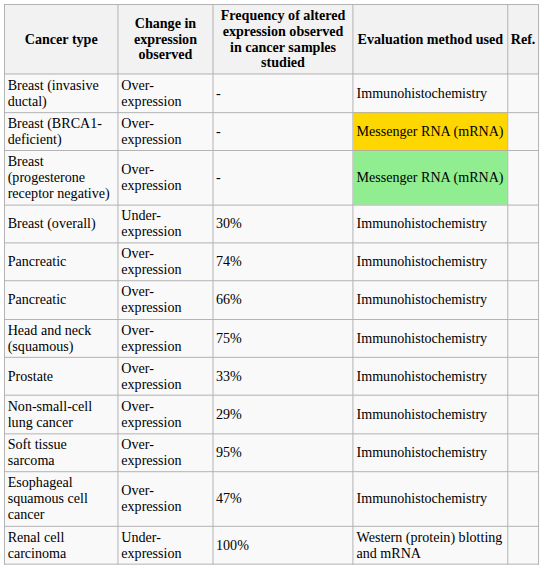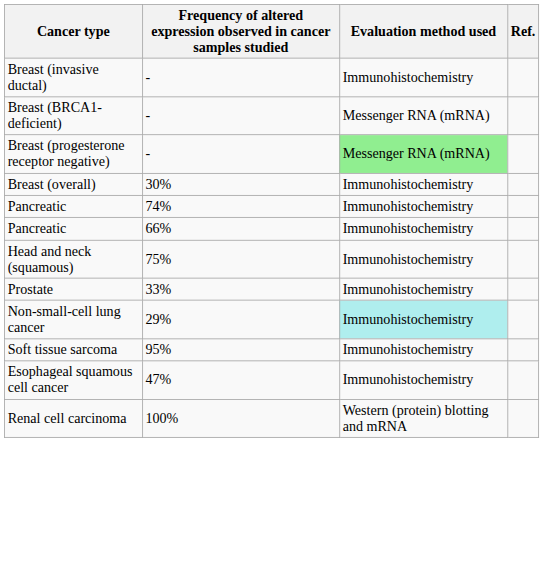- column: Change in expression observed | Over-expression | Over-expression | Over-expression | Under-expression | Over-expression | Over-expression | Over-expression | Over-expression | Over-expression | Over-expression | Over-expression | Under-expression
Breast (BRCA1-deficient) | Evaluation method used: gold background -> no background
Non-small-cell lung cancer | Evaluation method used: no background -> paleturquoise background
